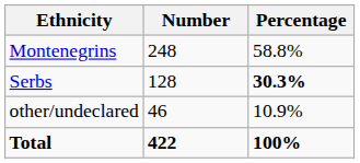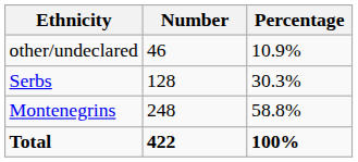rows swapped: Montenegrins <-> other/undeclared
Serbs | Percentage: bold -> normal
